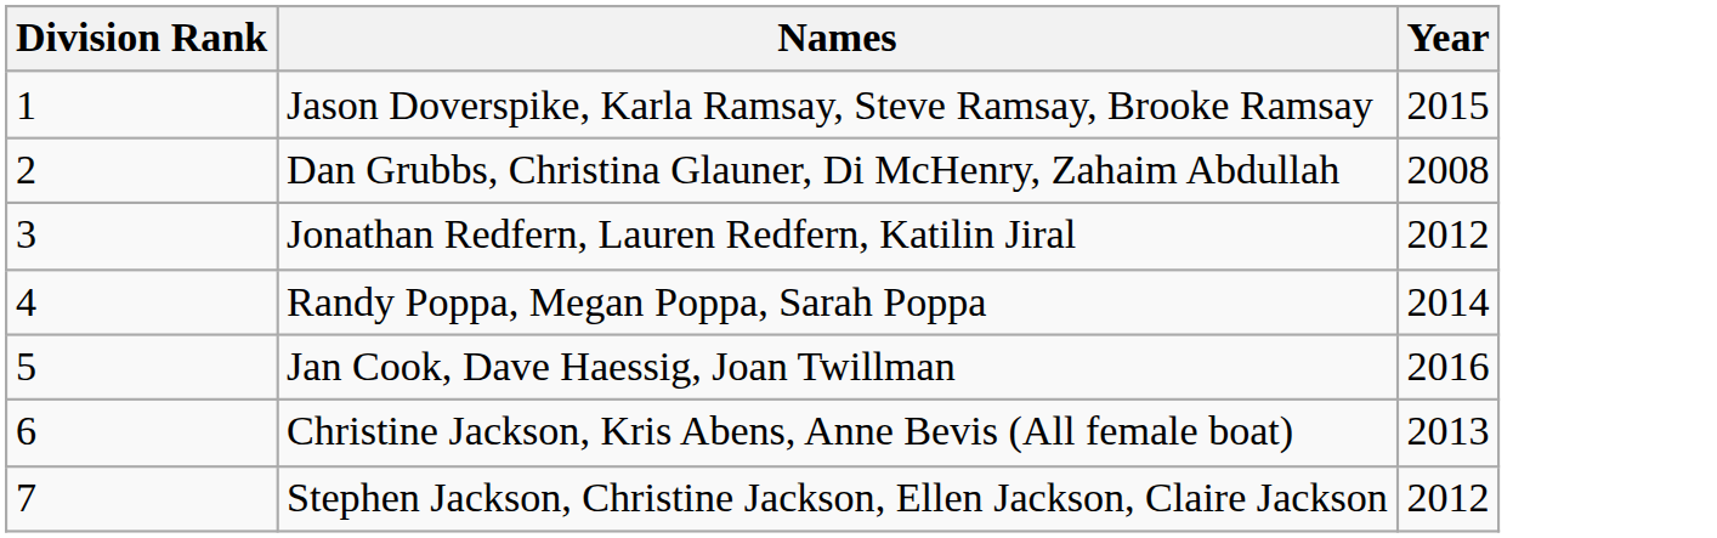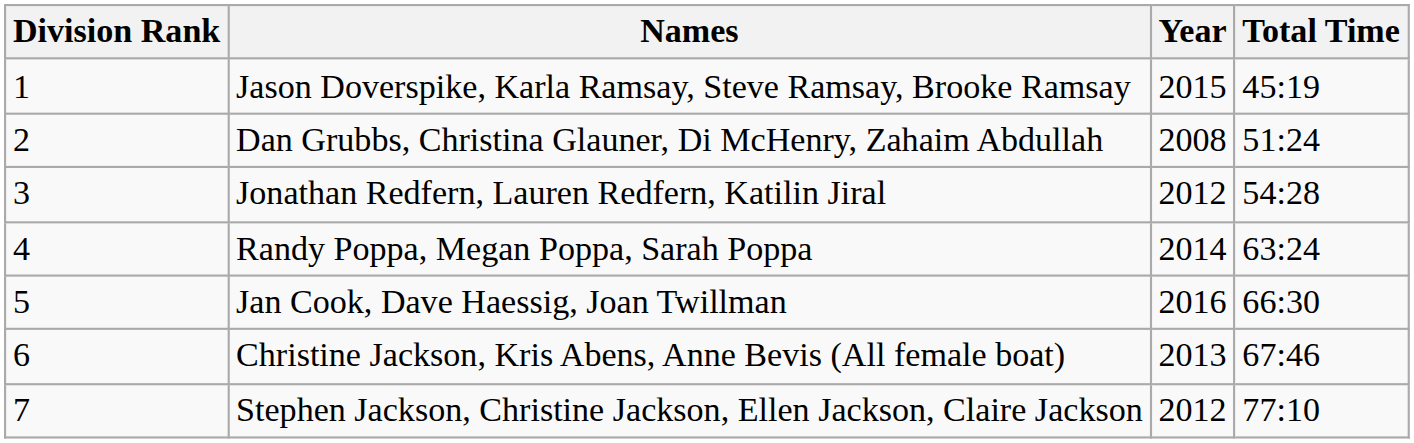+ column: Total Time | 45:19 | 51:24 | 54:28 | 63:24 | 66:30 | 67:46 | 77:10
